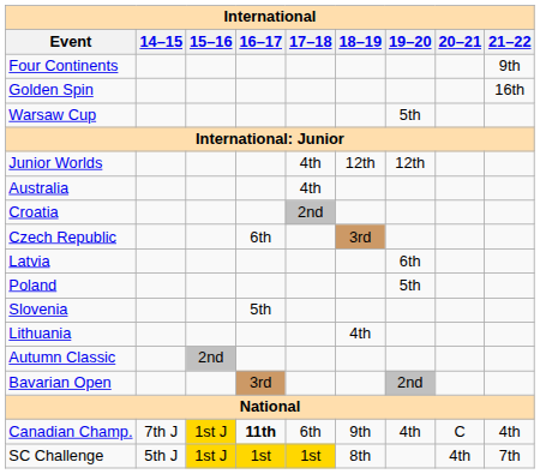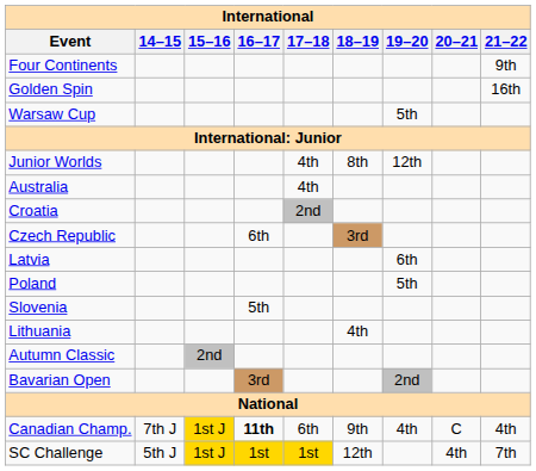Junior Worlds | 18–19: 12th -> 8th
SC Challenge | 18–19: 8th -> 12th
